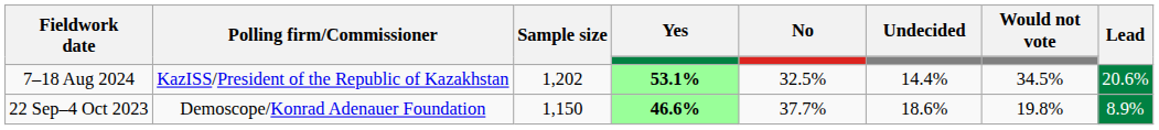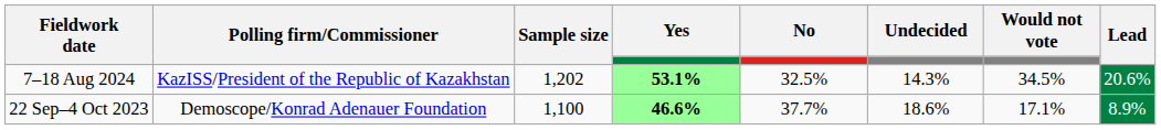7–18 Aug 2024 | Undecided: 14.4% -> 14.3%
22 Sep–4 Oct 2023 | Sample size: 1,150 -> 1,100
22 Sep–4 Oct 2023 | Would not vote: 19.8% -> 17.1%
